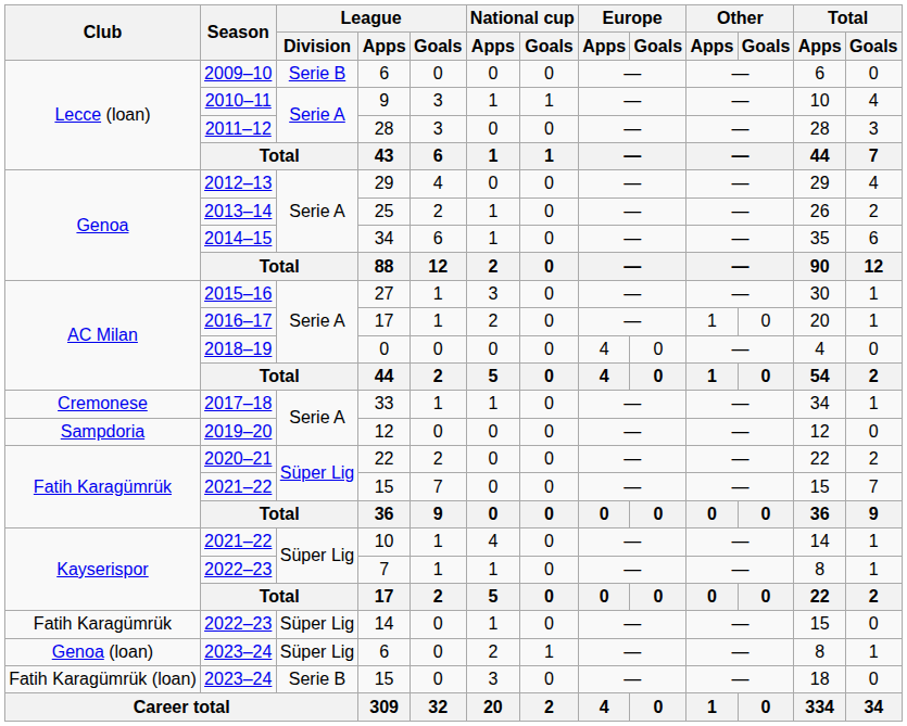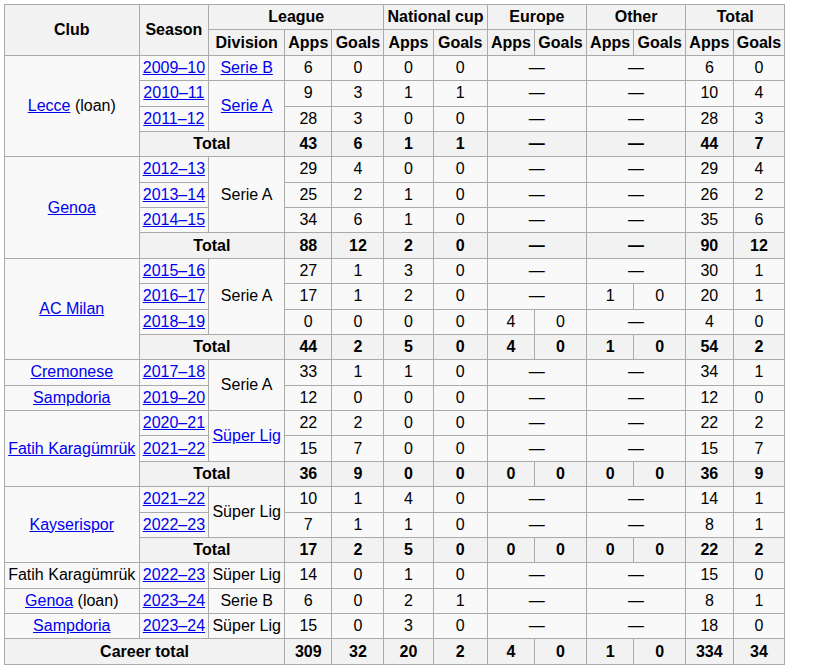2023–24 / 6 | League / Division: Süper Lig -> Serie B
2023–24 / 15 | Club: Fatih Karagümrük (loan) -> Sampdoria
2023–24 / 15 | League / Division: Serie B -> Süper Lig
